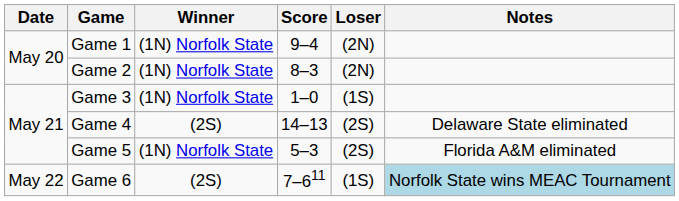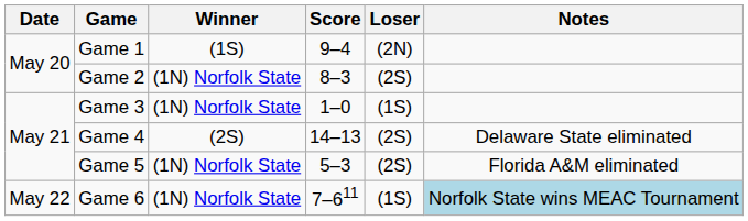Game 1 | Winner: (1N) Norfolk State -> (1S)
Game 2 | Loser: (2N) -> (2S)
Game 6 | Winner: (2S) -> (1N) Norfolk State
